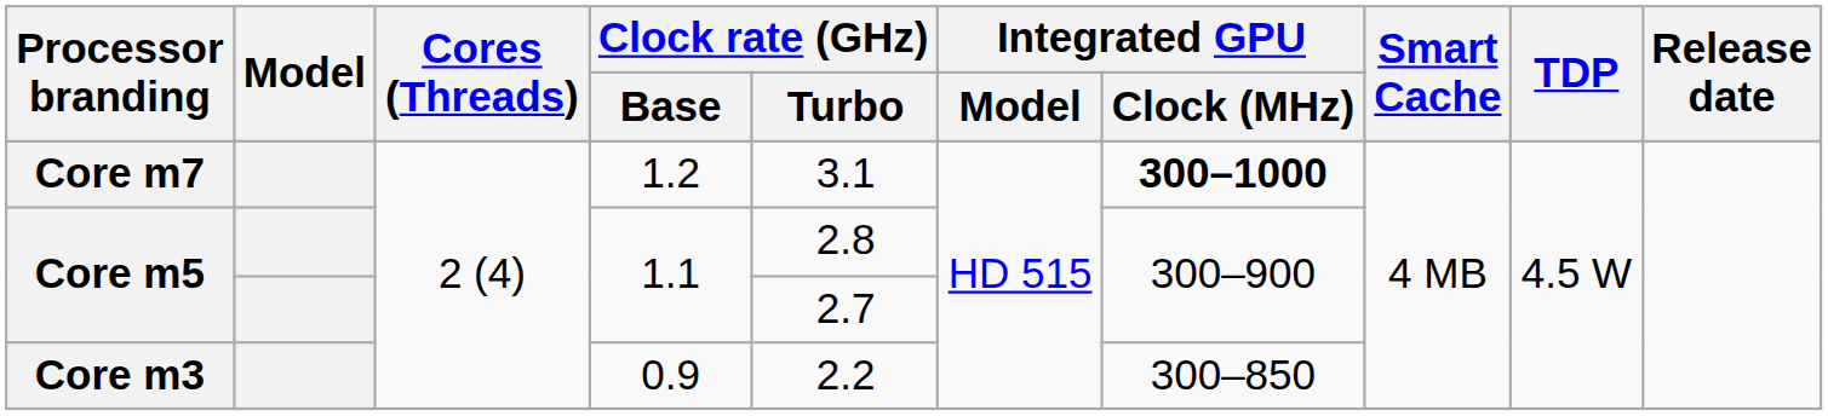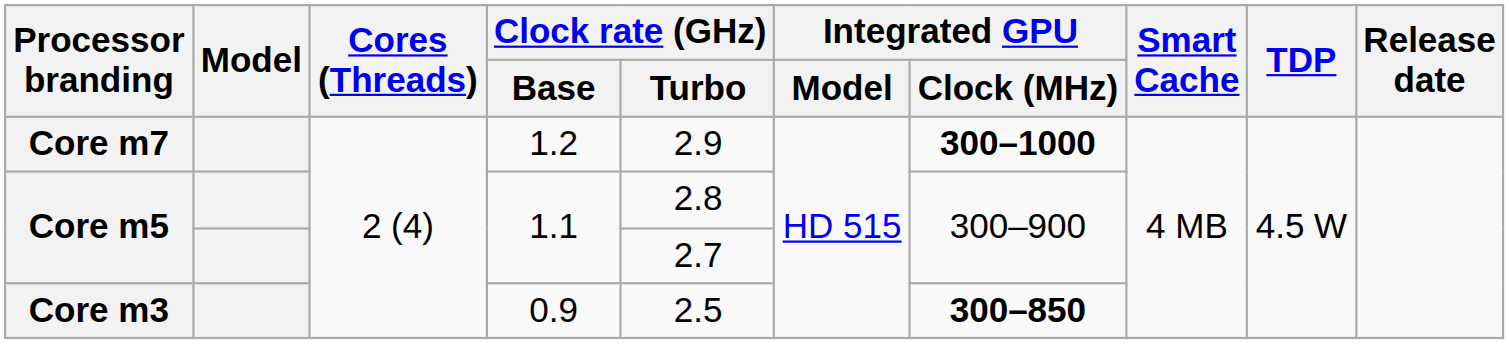Core m7 | Clock rate (GHz) / Turbo: 3.1 -> 2.9
Core m3 | Clock rate (GHz) / Turbo: 2.2 -> 2.5
Core m3 | Integrated GPU / Clock (MHz): normal -> bold
